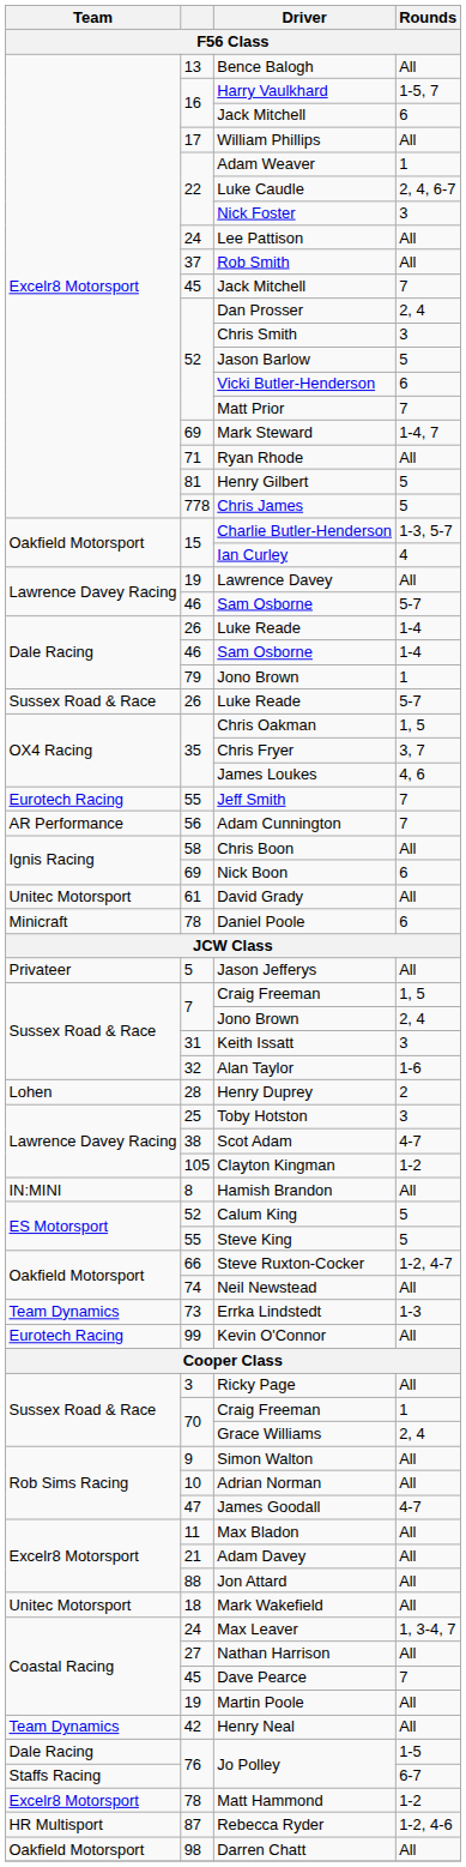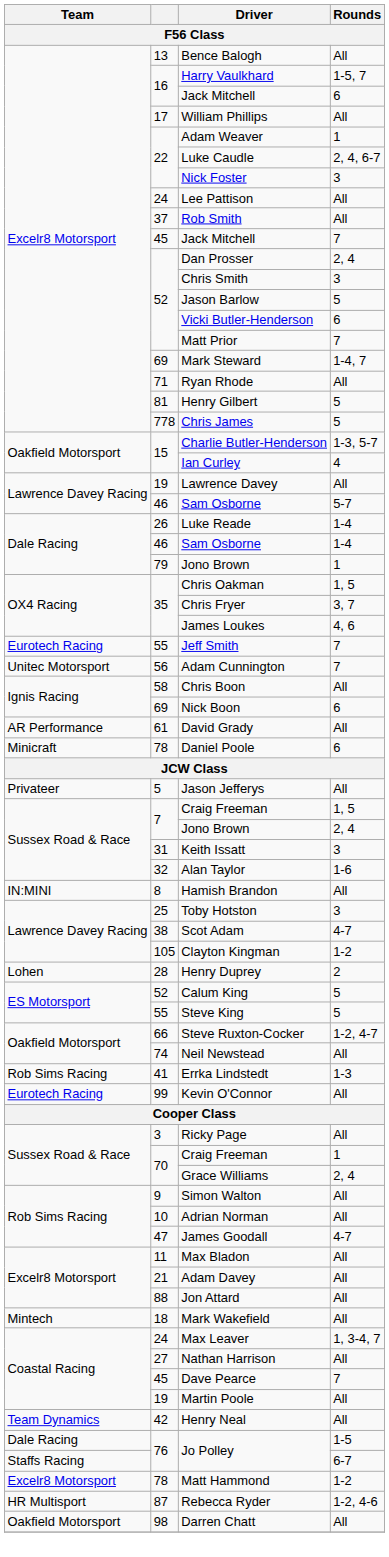- row: Sussex Road & Race | 26 | Luke Reade | 5-7
Adam Cunnington | Team: AR Performance -> Unitec Motorsport
David Grady | Team: Unitec Motorsport -> AR Performance
rows swapped: Hamish Brandon <-> Henry Duprey
Errka Lindstedt | Team: Team Dynamics -> Rob Sims Racing
Errka Lindstedt | column 2: 73 -> 41
Mark Wakefield | Team: Unitec Motorsport -> Mintech
